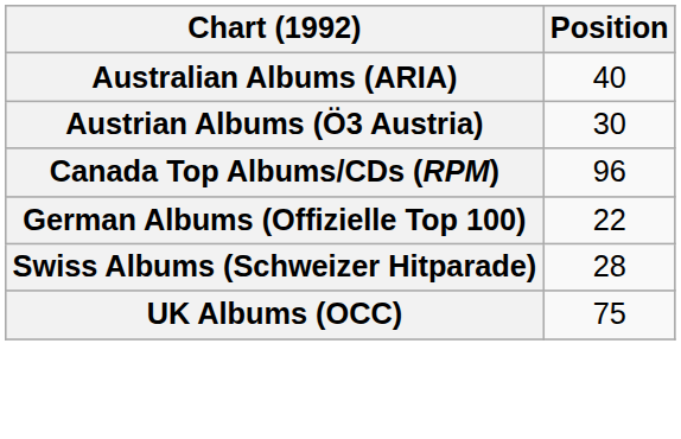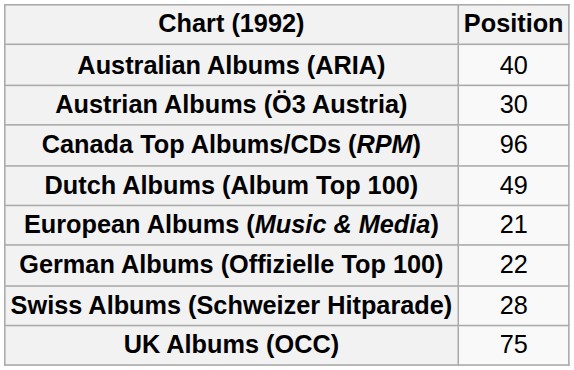+ row: Dutch Albums (Album Top 100) | 49
+ row: European Albums (Music & Media) | 21
